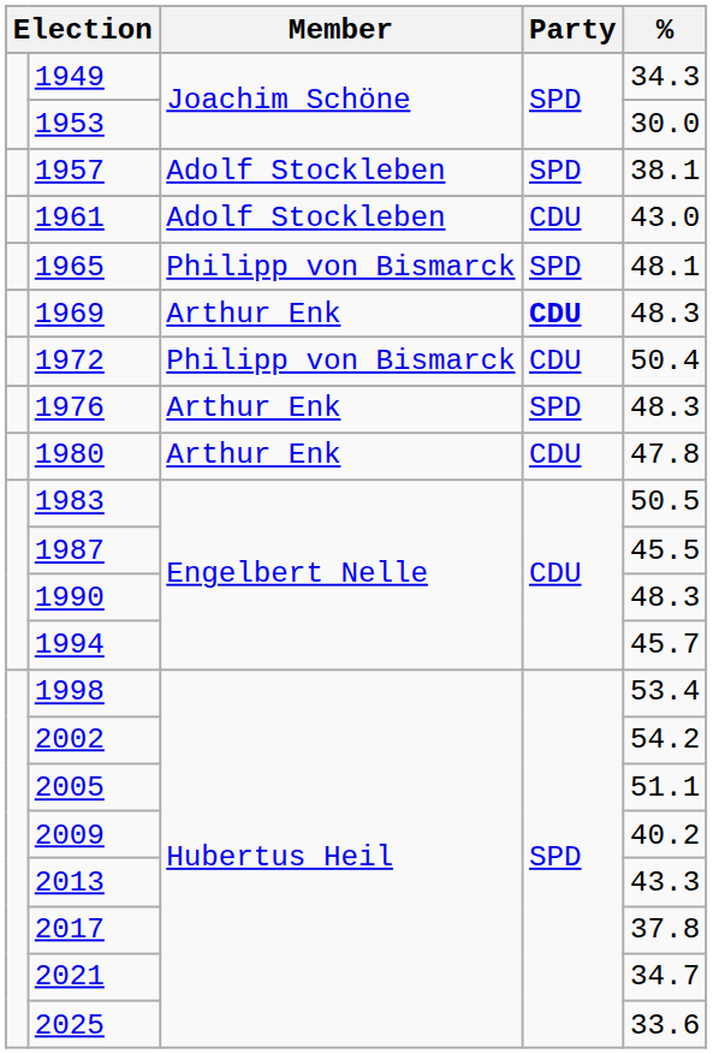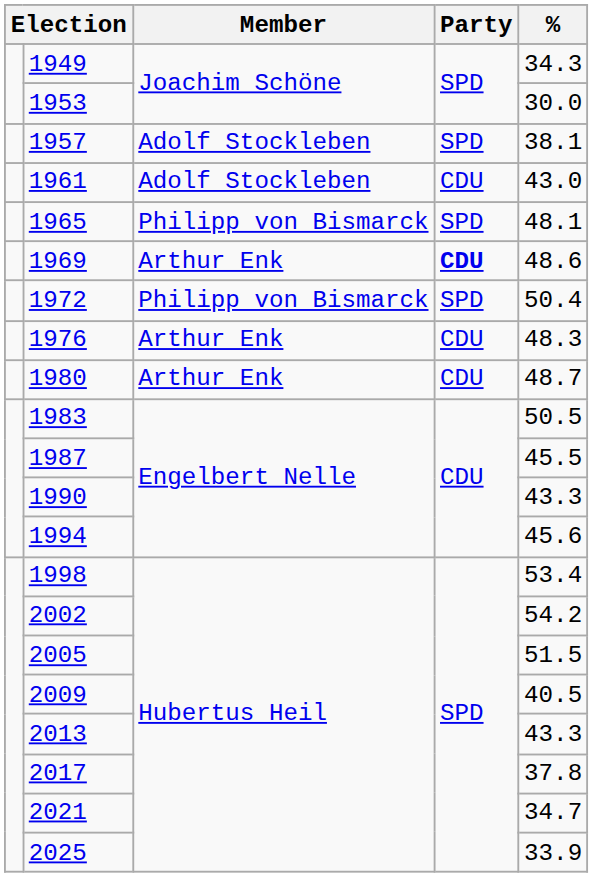1969 | %: 48.3 -> 48.6
1972 | Party: CDU -> SPD
1976 | Party: SPD -> CDU
1980 | %: 47.8 -> 48.7
1990 | %: 48.3 -> 43.3
1994 | %: 45.7 -> 45.6
2005 | %: 51.1 -> 51.5
2009 | %: 40.2 -> 40.5
2025 | %: 33.6 -> 33.9
